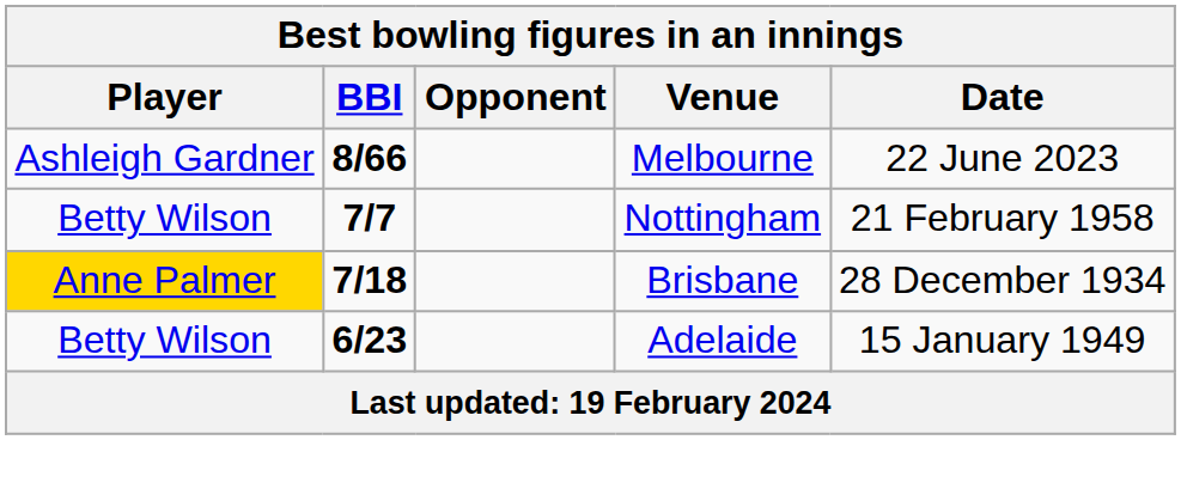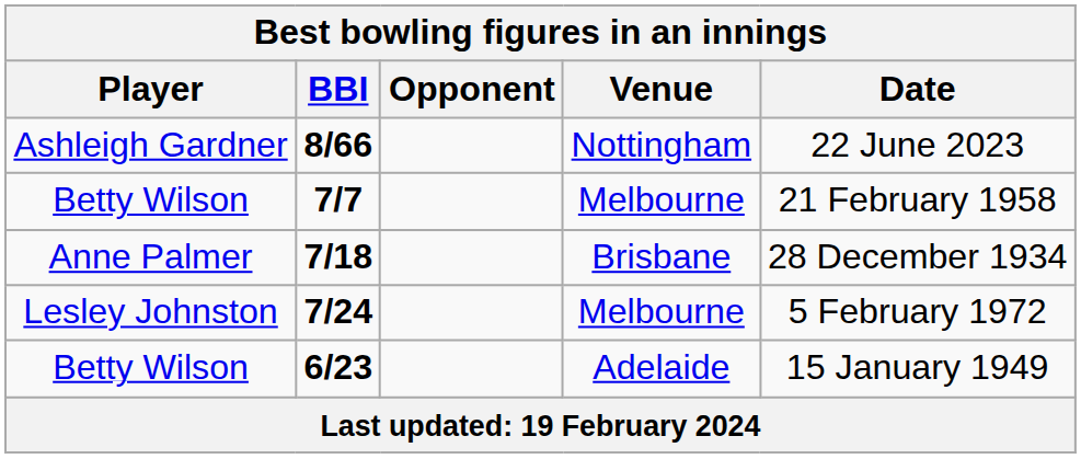8/66 | Venue: Melbourne -> Nottingham
7/7 | Venue: Nottingham -> Melbourne
7/18 | Player: gold background -> no background
+ row: Lesley Johnston | 7/24 | Melbourne | 5 February 1972
